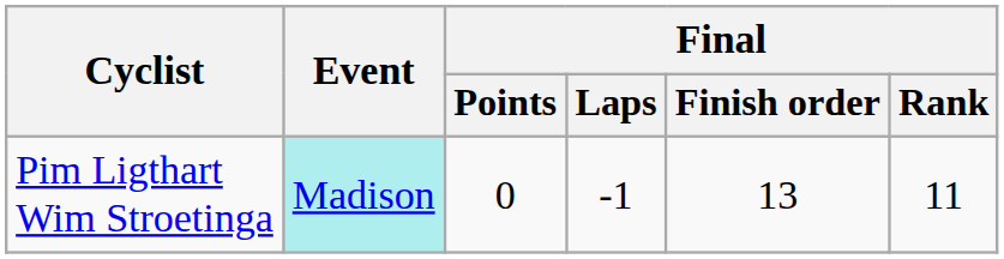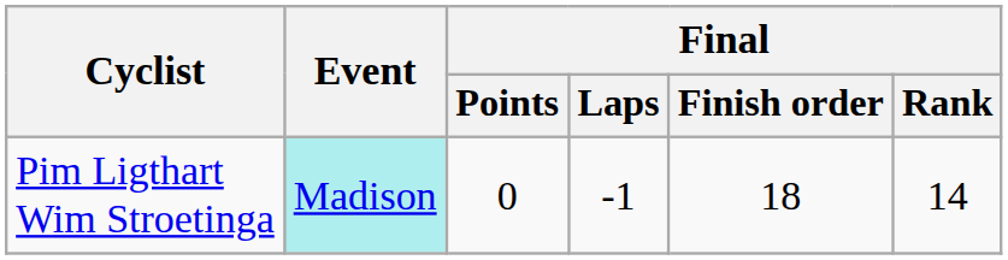Pim Ligthart Wim Stroetinga | Final / Finish order: 13 -> 18
Pim Ligthart Wim Stroetinga | Final / Rank: 11 -> 14
